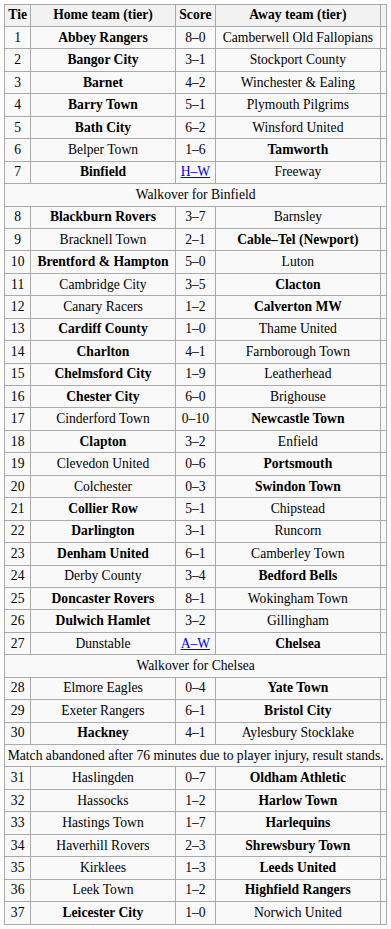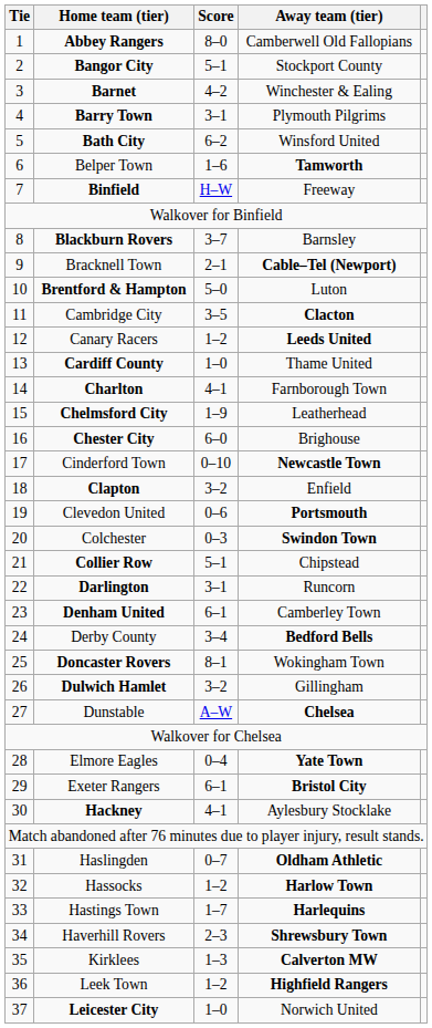Bangor City | Score: 3–1 -> 5–1
Barry Town | Score: 5–1 -> 3–1
Canary Racers | Away team (tier): Calverton MW -> Leeds United
Kirklees | Away team (tier): Leeds United -> Calverton MW
